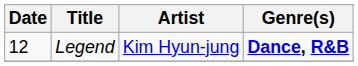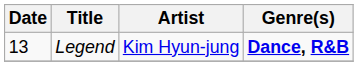Legend | Date: 12 -> 13
